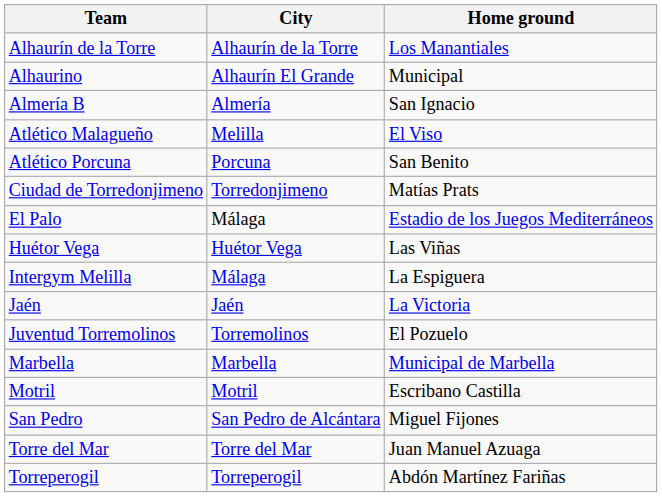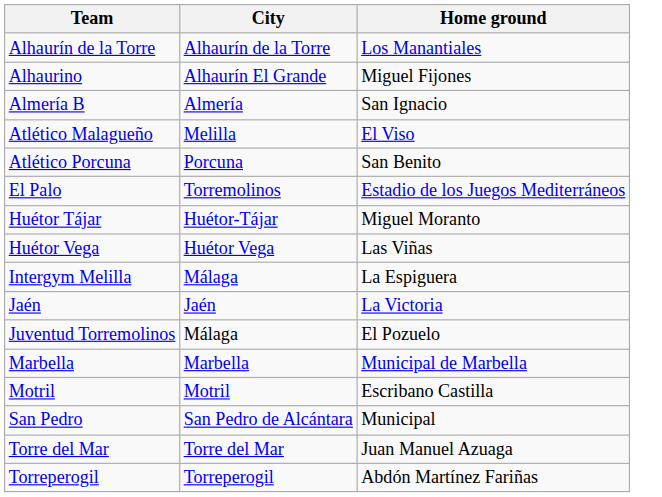Alhaurino | Home ground: Municipal -> Miguel Fijones
- row: Ciudad de Torredonjimeno | Torredonjimeno | Matías Prats
El Palo | City: Málaga -> Torremolinos
+ row: Huétor Tájar | Huétor-Tájar | Miguel Moranto
Juventud Torremolinos | City: Torremolinos -> Málaga
San Pedro | Home ground: Miguel Fijones -> Municipal
